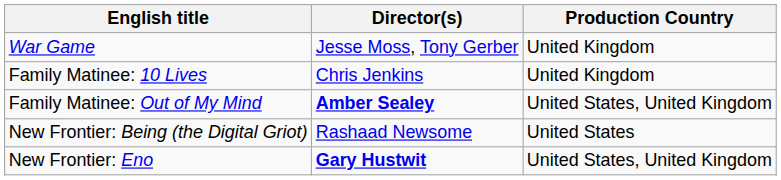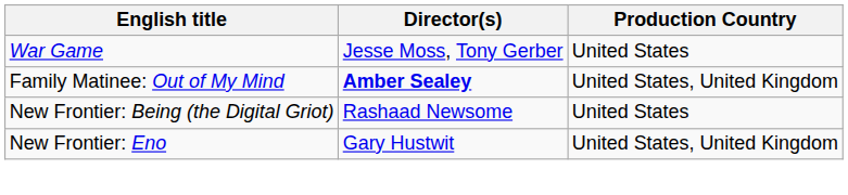War Game | Production Country: United Kingdom -> United States
- row: Family Matinee: 10 Lives | Chris Jenkins | United Kingdom
New Frontier: Eno | Director(s): bold -> normal
